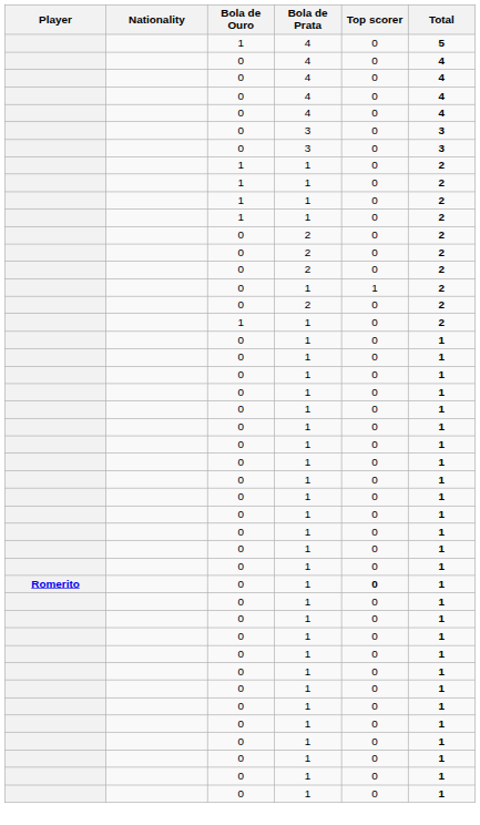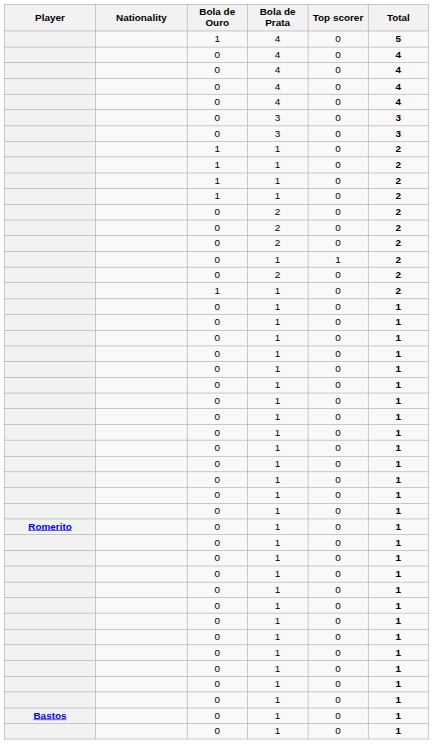Romerito / 1 | Top scorer: bold -> normal
+ row: Bastos | 0 | 1 | 0 | 1
